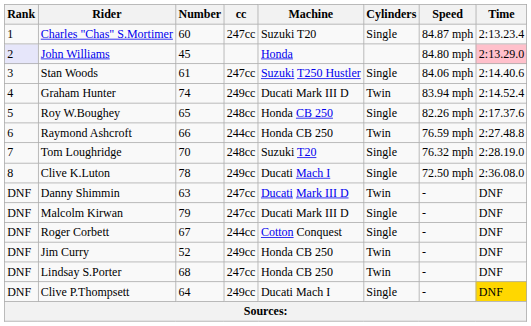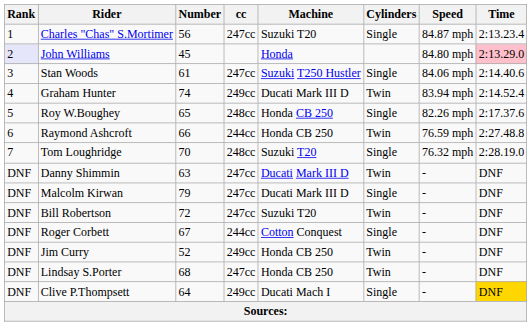Charles "Chas" S.Mortimer | Number: 60 -> 56
- row: 8 | Clive K.Luton | 78 | 249cc | Ducati Mach I | Single | 72.50 mph | 2:36.08.0
+ row: DNF | Bill Robertson | 72 | 247cc | Suzuki T20 | Twin | - | DNF
